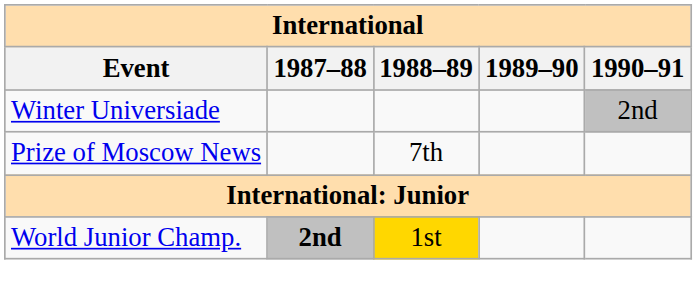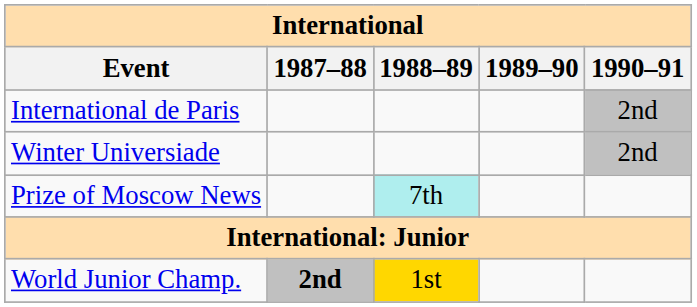+ row: International de Paris | 2nd
Prize of Moscow News | 1988–89: no background -> paleturquoise background
